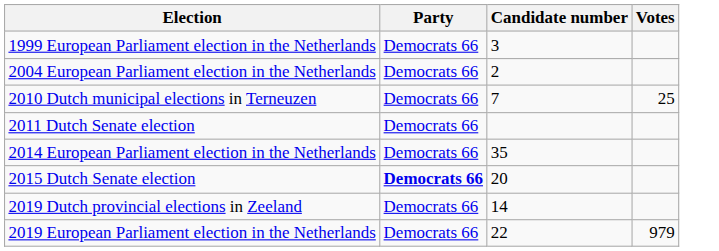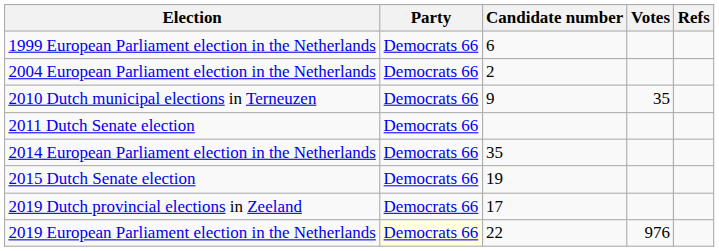+ column: Refs
1999 European Parliament election in the Netherlands | Candidate number: 3 -> 6
2010 Dutch municipal elections in Terneuzen | Candidate number: 7 -> 9
2010 Dutch municipal elections in Terneuzen | Votes: 25 -> 35
2015 Dutch Senate election | Party: bold -> normal
2015 Dutch Senate election | Candidate number: 20 -> 19
2019 Dutch provincial elections in Zeeland | Candidate number: 14 -> 17
2019 European Parliament election in the Netherlands | Party: no background -> lightyellow background
2019 European Parliament election in the Netherlands | Votes: 979 -> 976
